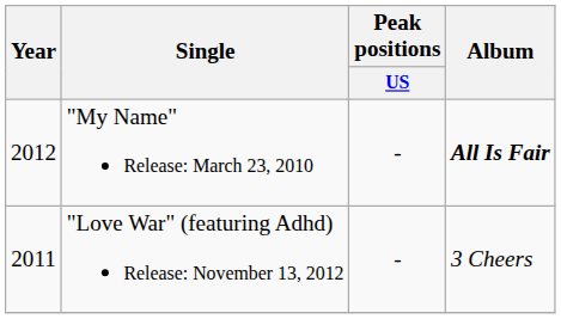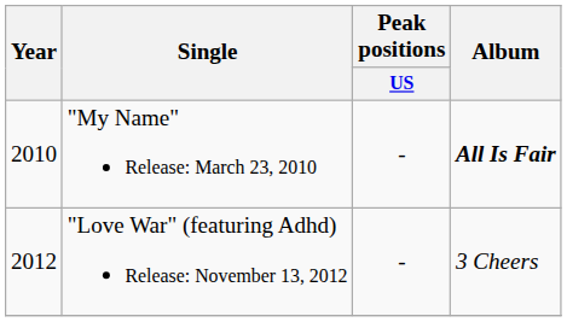"My Name" Release: March 23, 2010 | Year: 2012 -> 2010
"Love War" (featuring Adhd) Release: November 13, 2012 | Year: 2011 -> 2012
